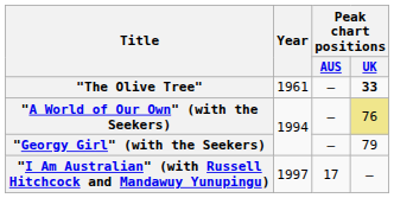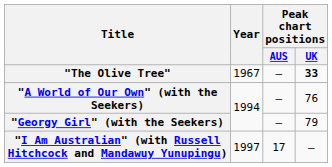"The Olive Tree" | Year: 1961 -> 1967
"A World of Our Own" (with the Seekers) | Peak chart positions / UK: khaki background -> no background
